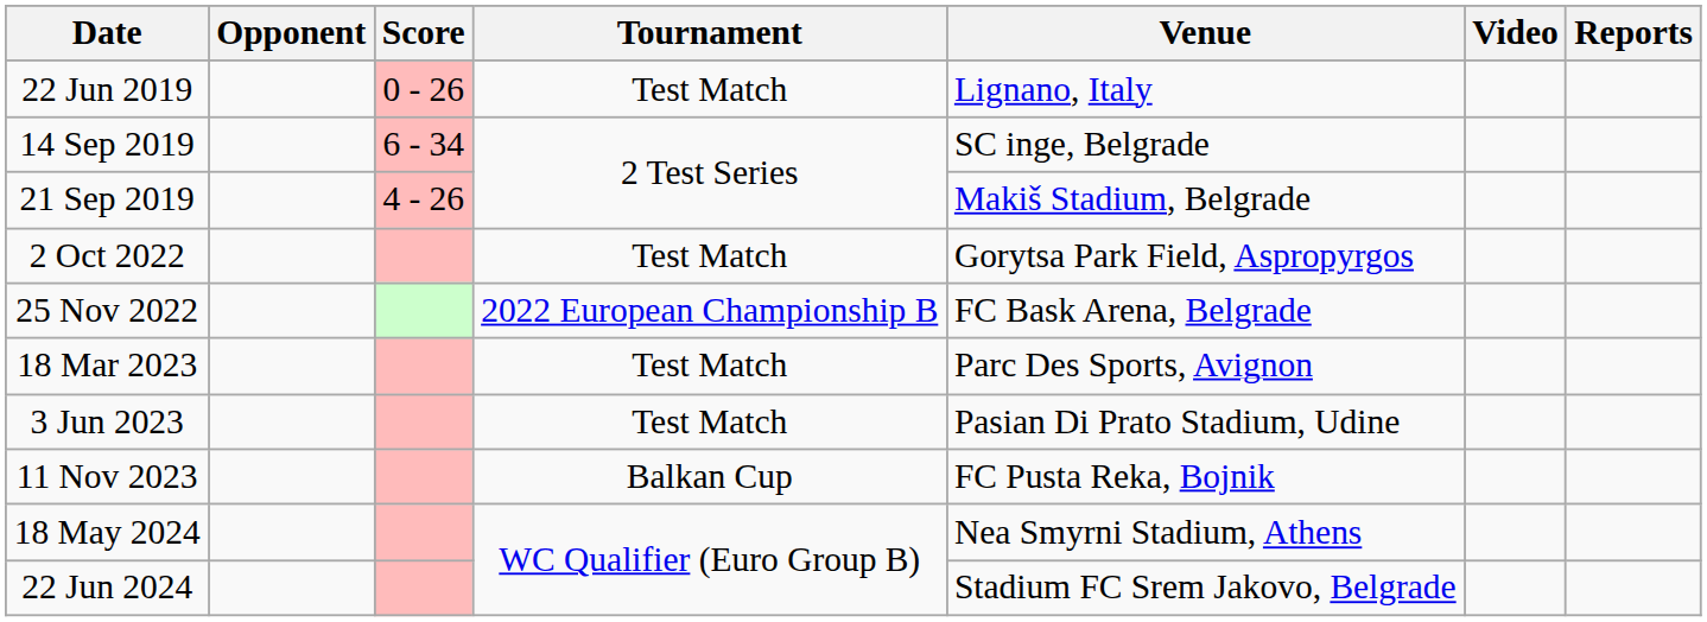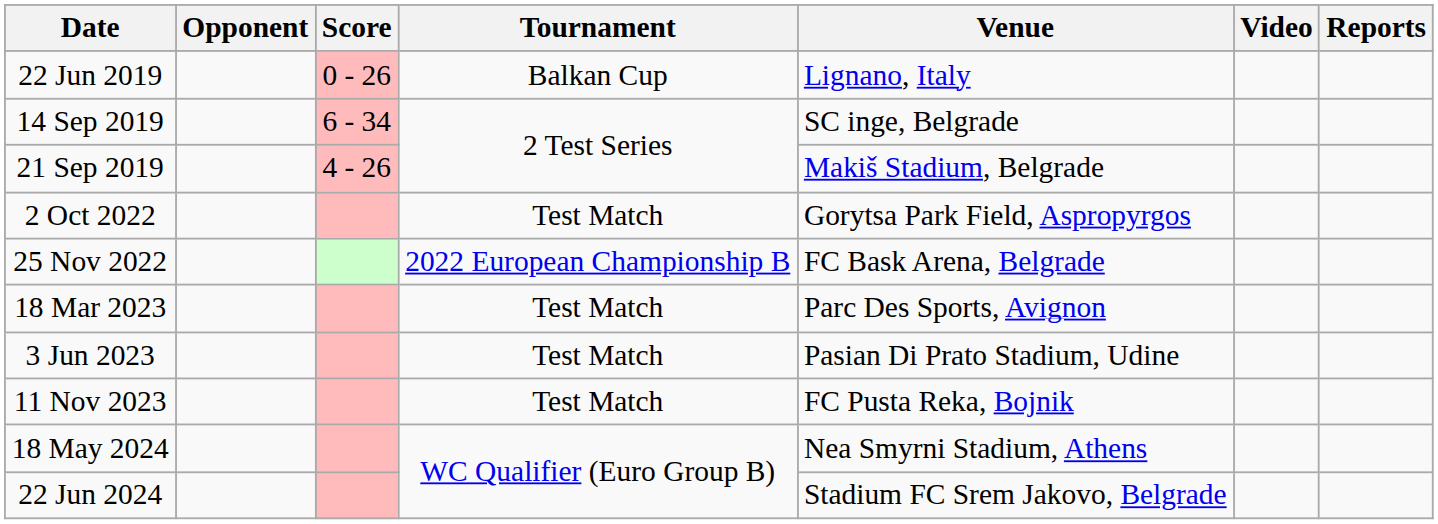22 Jun 2019 | Tournament: Test Match -> Balkan Cup
11 Nov 2023 | Tournament: Balkan Cup -> Test Match
